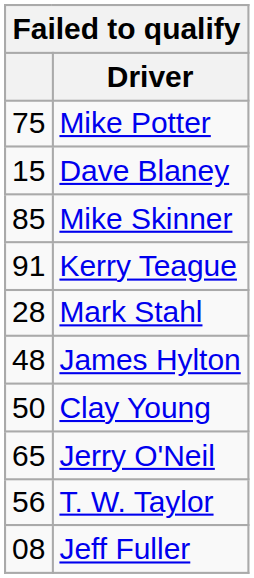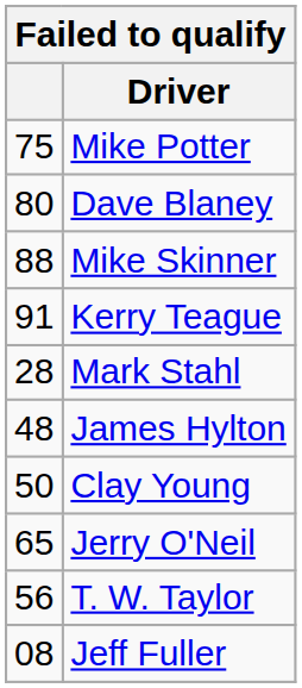Dave Blaney | column 1: 15 -> 80
Mike Skinner | column 1: 85 -> 88
